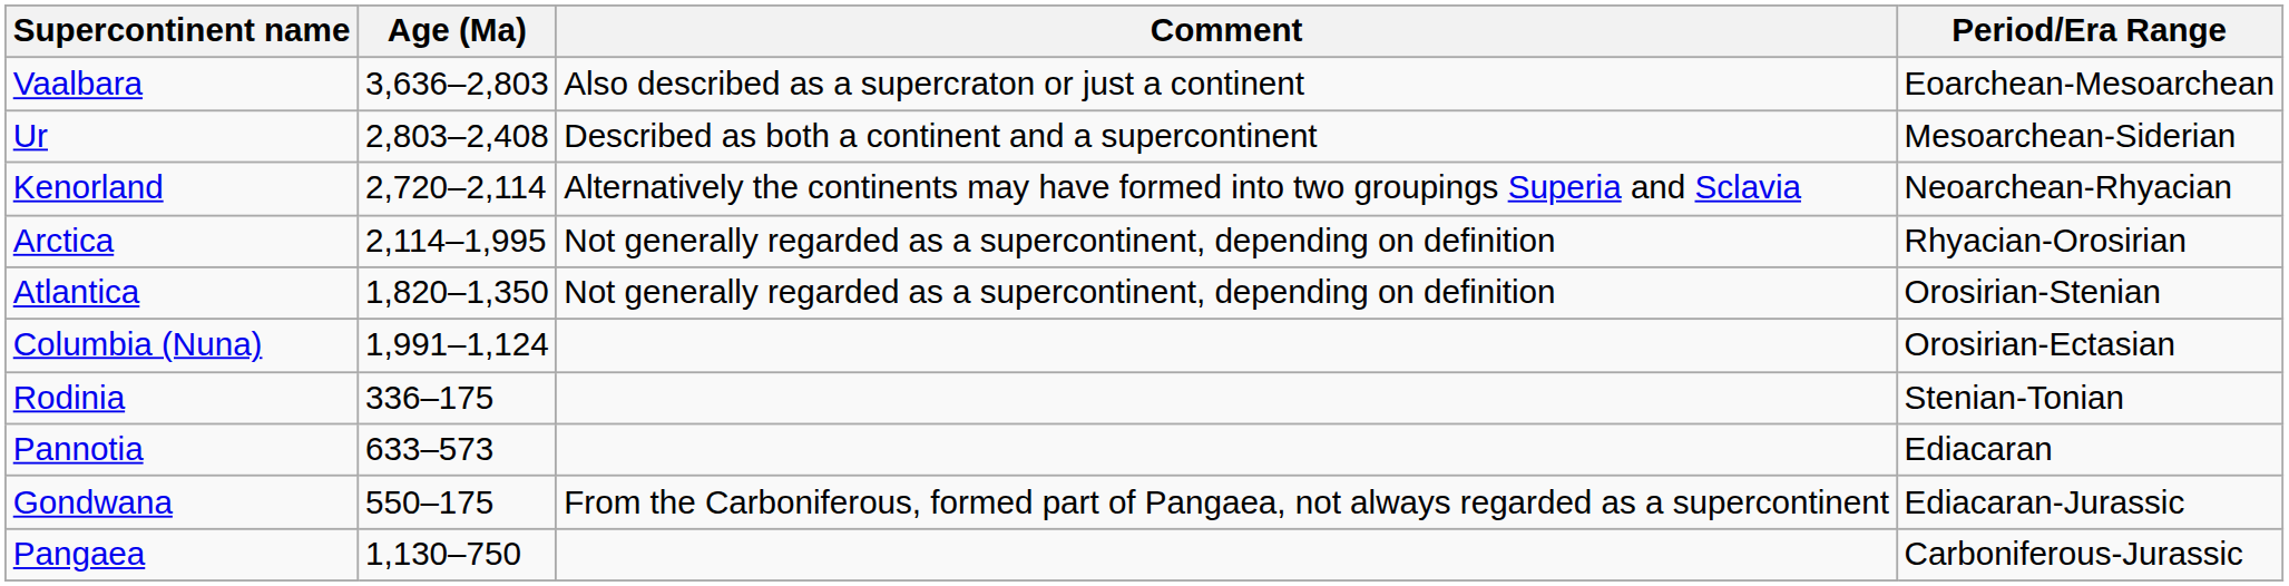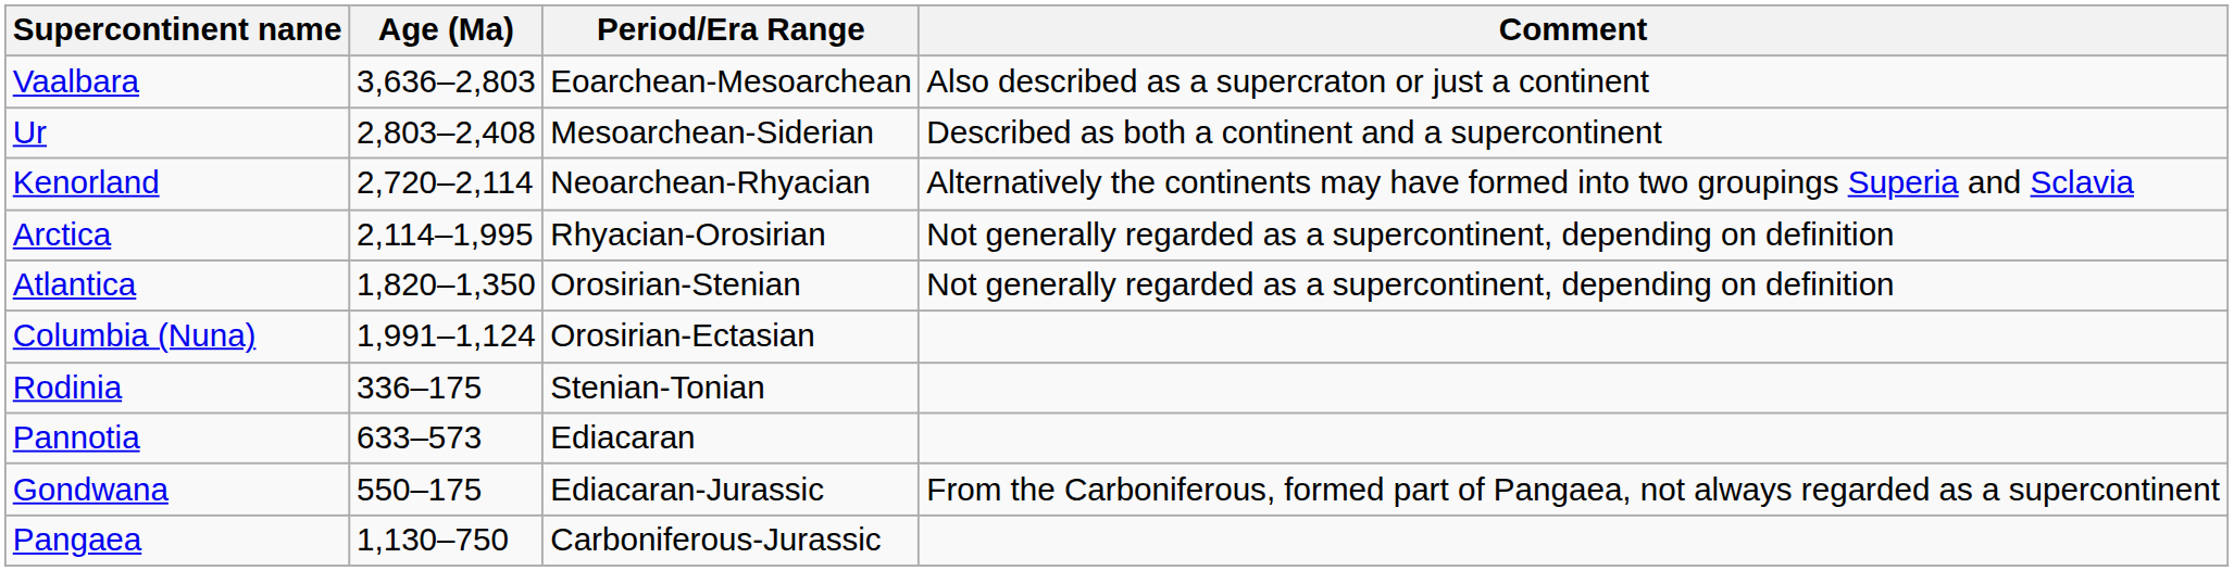columns swapped: Period/Era Range <-> Comment
